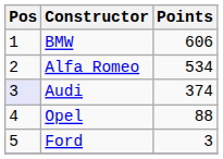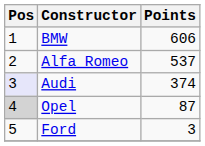Alfa Romeo | Points: 534 -> 537
Opel | Pos: no background -> lightgrey background
Opel | Points: 88 -> 87
